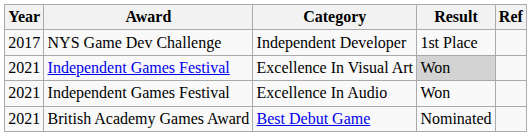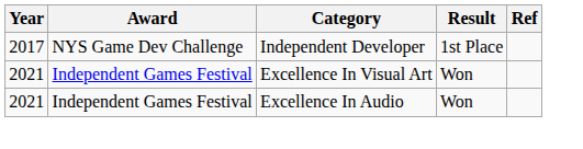Excellence In Visual Art | Result: lightgrey background -> no background
- row: 2021 | British Academy Games Award | Best Debut Game | Nominated
